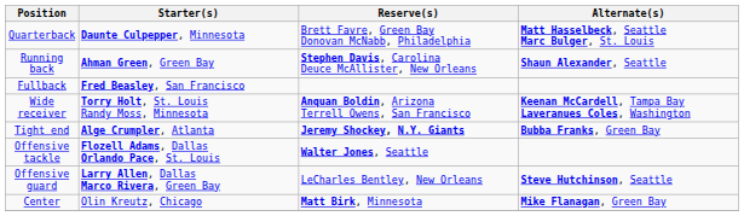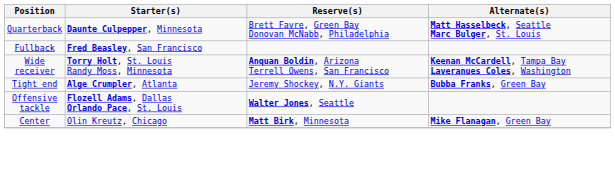- row: Running back | Ahman Green, Green Bay | Stephen Davis, Carolina Deuce McAllister, New Orleans | Shaun Alexander, Seattle
Tight end | Reserve(s): bold -> normal
- row: Offensive guard | Larry Allen, Dallas Marco Rivera, Green Bay | LeCharles Bentley, New Orleans | Steve Hutchinson, Seattle
